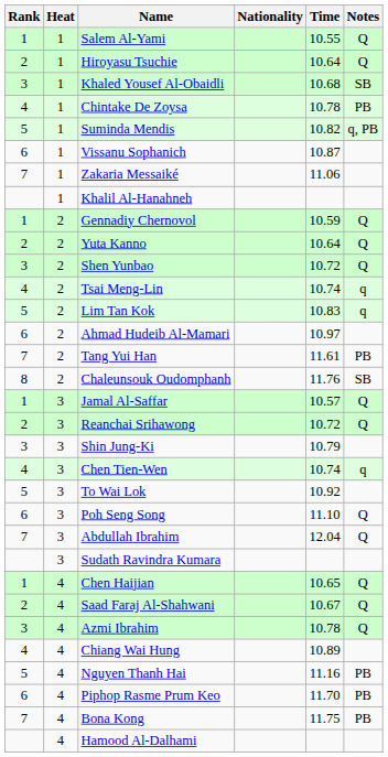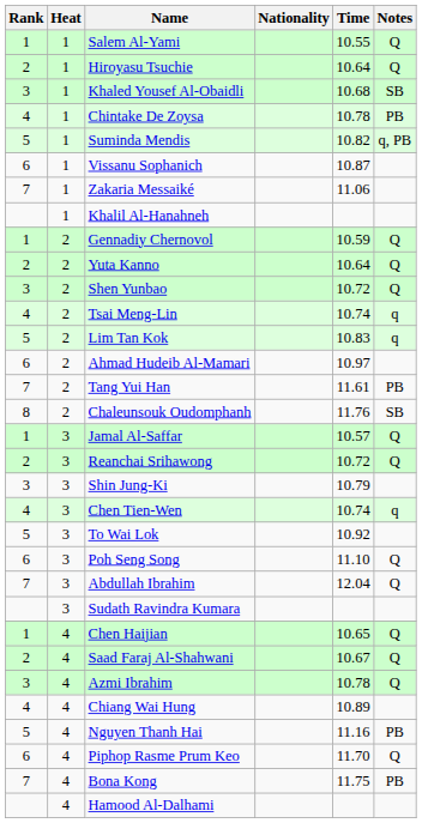Piphop Rasme Prum Keo | Notes: PB -> Q
